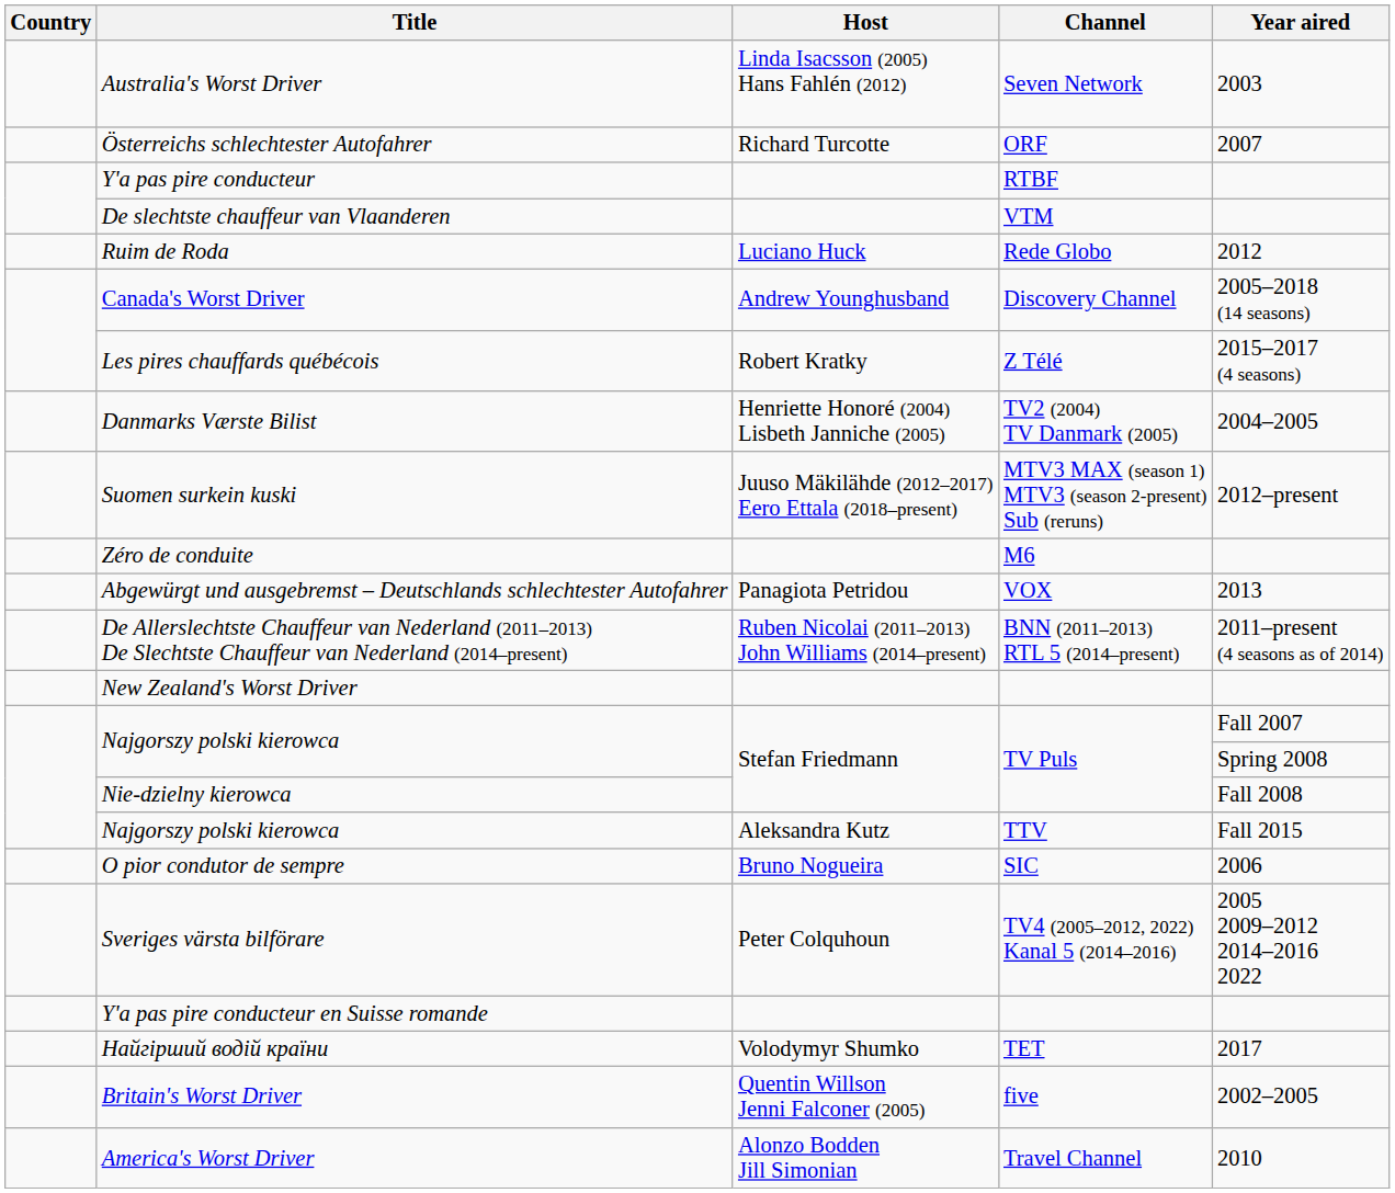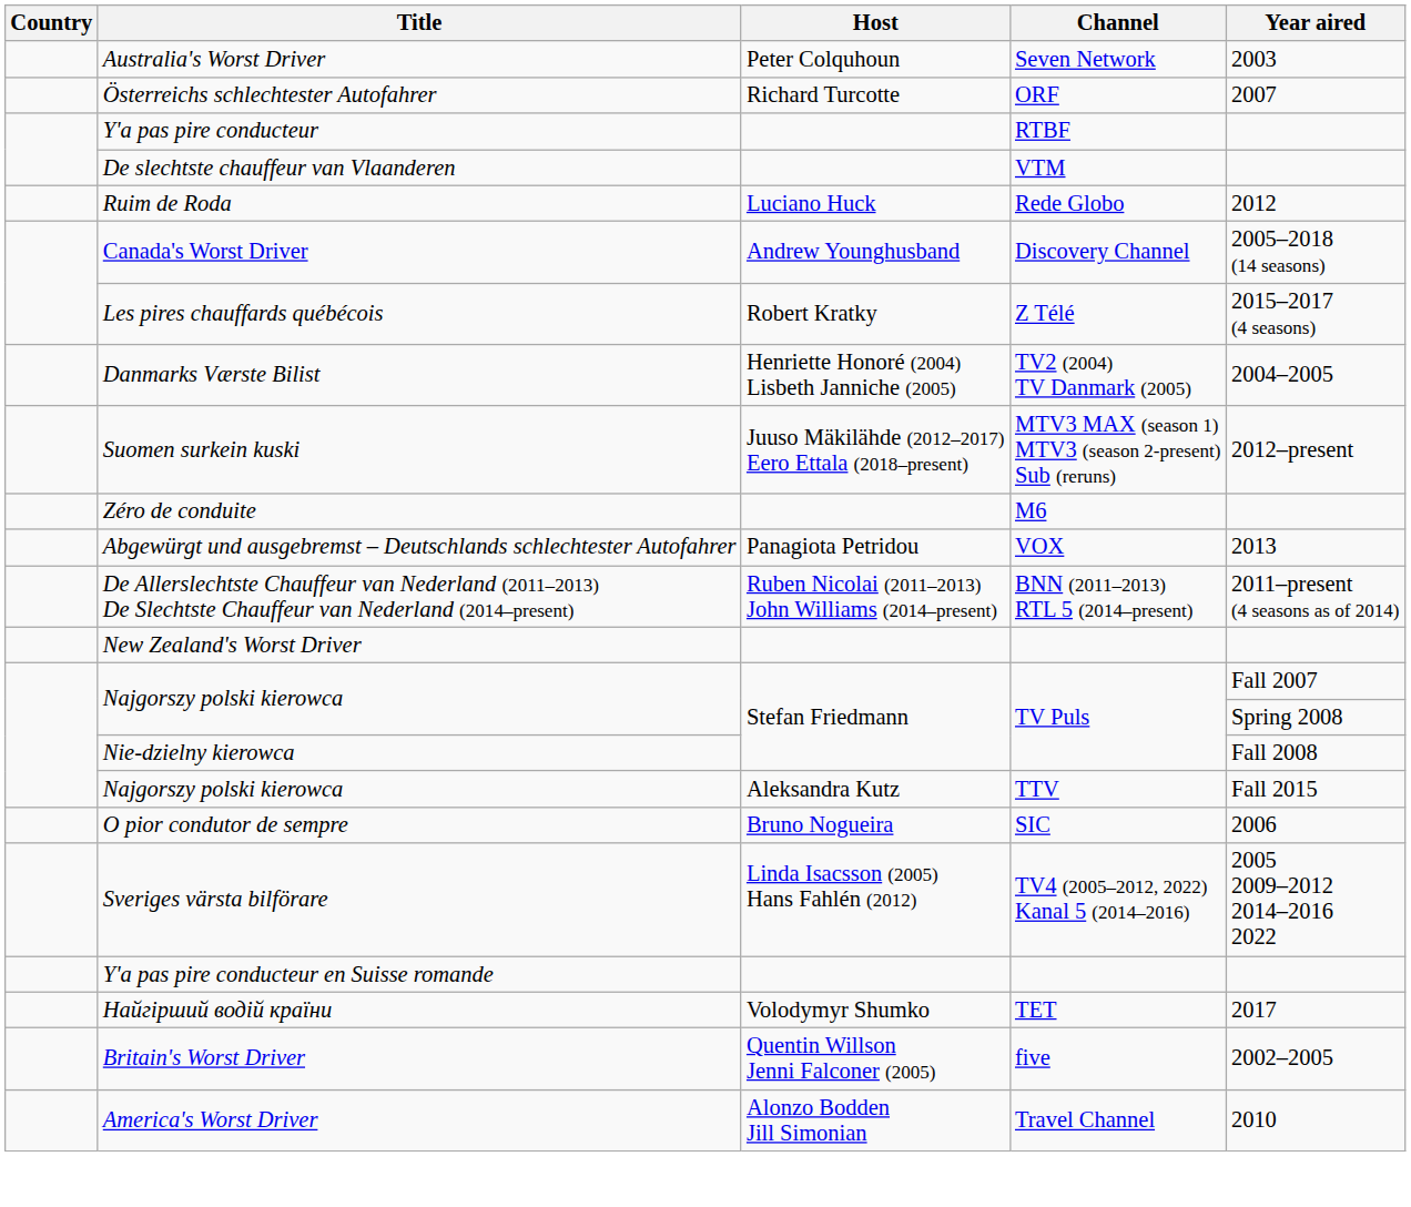Australia's Worst Driver | Host: Linda Isacsson (2005) Hans Fahlén (2012) -> Peter Colquhoun
Sveriges värsta bilförare | Host: Peter Colquhoun -> Linda Isacsson (2005) Hans Fahlén (2012)
